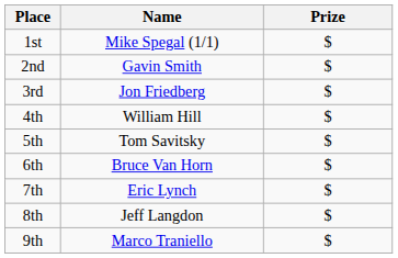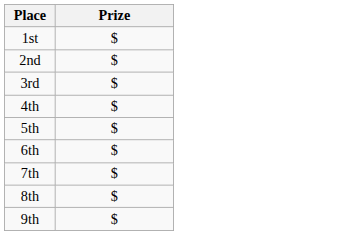- column: Name | Mike Spegal (1/1) | Gavin Smith | Jon Friedberg | William Hill | Tom Savitsky | Bruce Van Horn | Eric Lynch | Jeff Langdon | Marco Traniello
